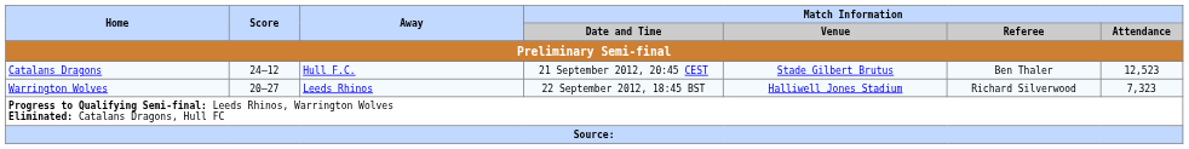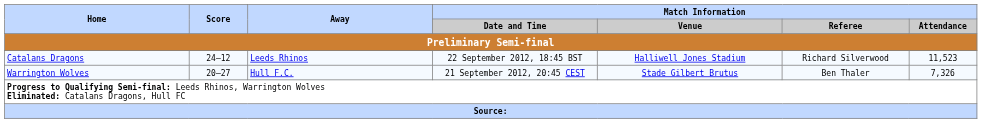Catalans Dragons | Away: Hull F.C. -> Leeds Rhinos
Catalans Dragons | Match Information / Date and Time: 21 September 2012, 20:45 CEST -> 22 September 2012, 18:45 BST
Catalans Dragons | Match Information / Venue: Stade Gilbert Brutus -> Halliwell Jones Stadium
Catalans Dragons | Match Information / Referee: Ben Thaler -> Richard Silverwood
Catalans Dragons | Match Information / Attendance: 12,523 -> 11,523
Warrington Wolves | Away: Leeds Rhinos -> Hull F.C.
Warrington Wolves | Match Information / Date and Time: 22 September 2012, 18:45 BST -> 21 September 2012, 20:45 CEST
Warrington Wolves | Match Information / Venue: Halliwell Jones Stadium -> Stade Gilbert Brutus
Warrington Wolves | Match Information / Referee: Richard Silverwood -> Ben Thaler
Warrington Wolves | Match Information / Attendance: 7,323 -> 7,326
